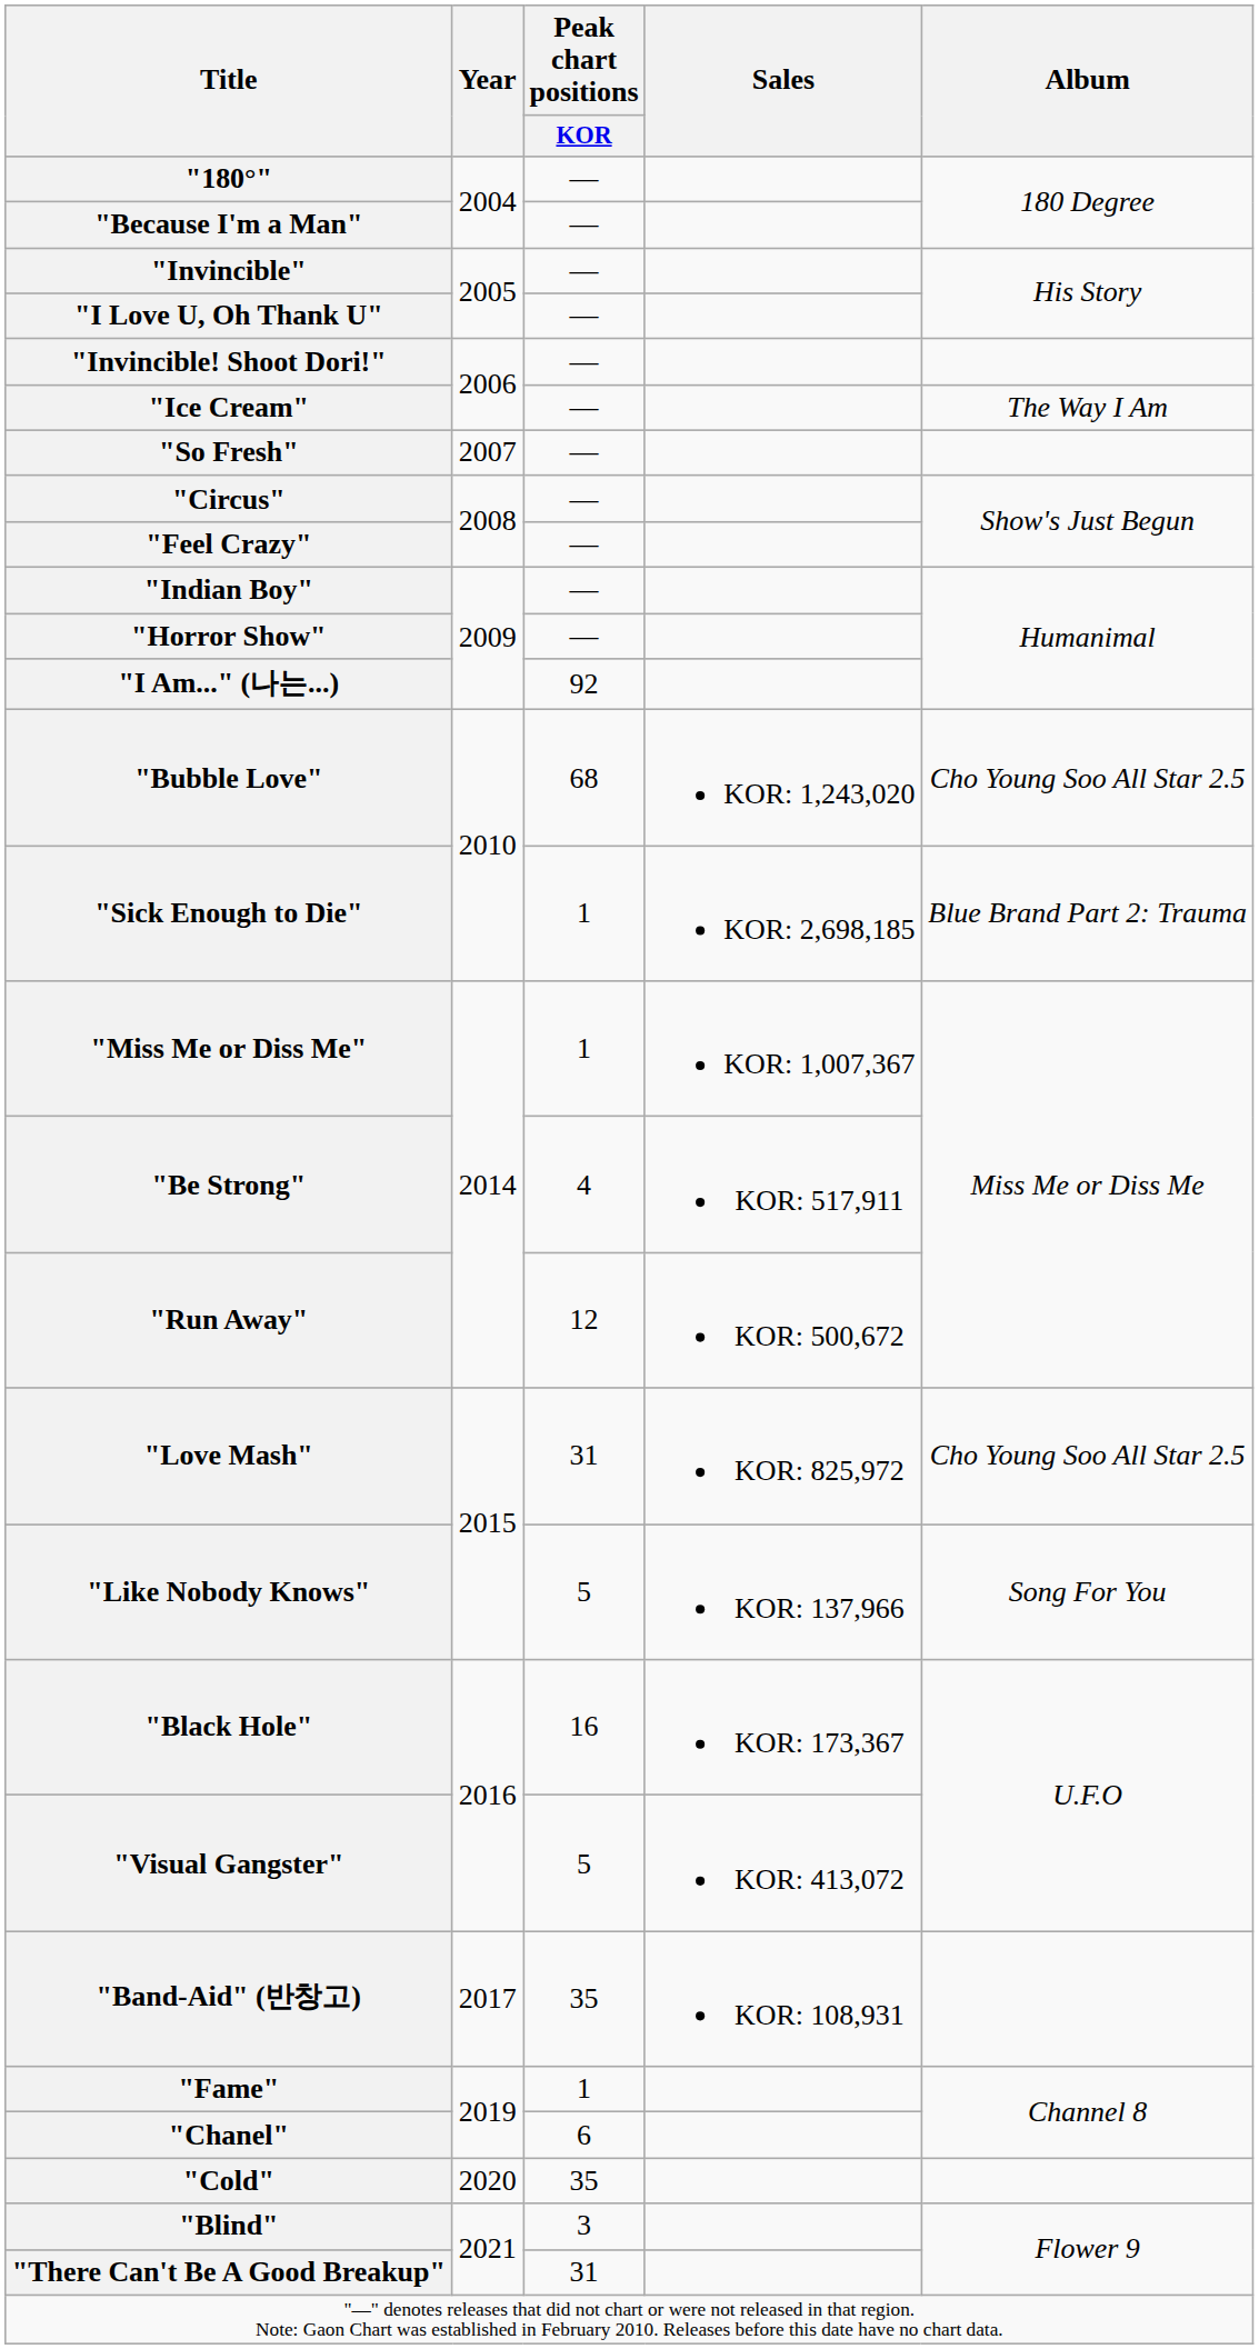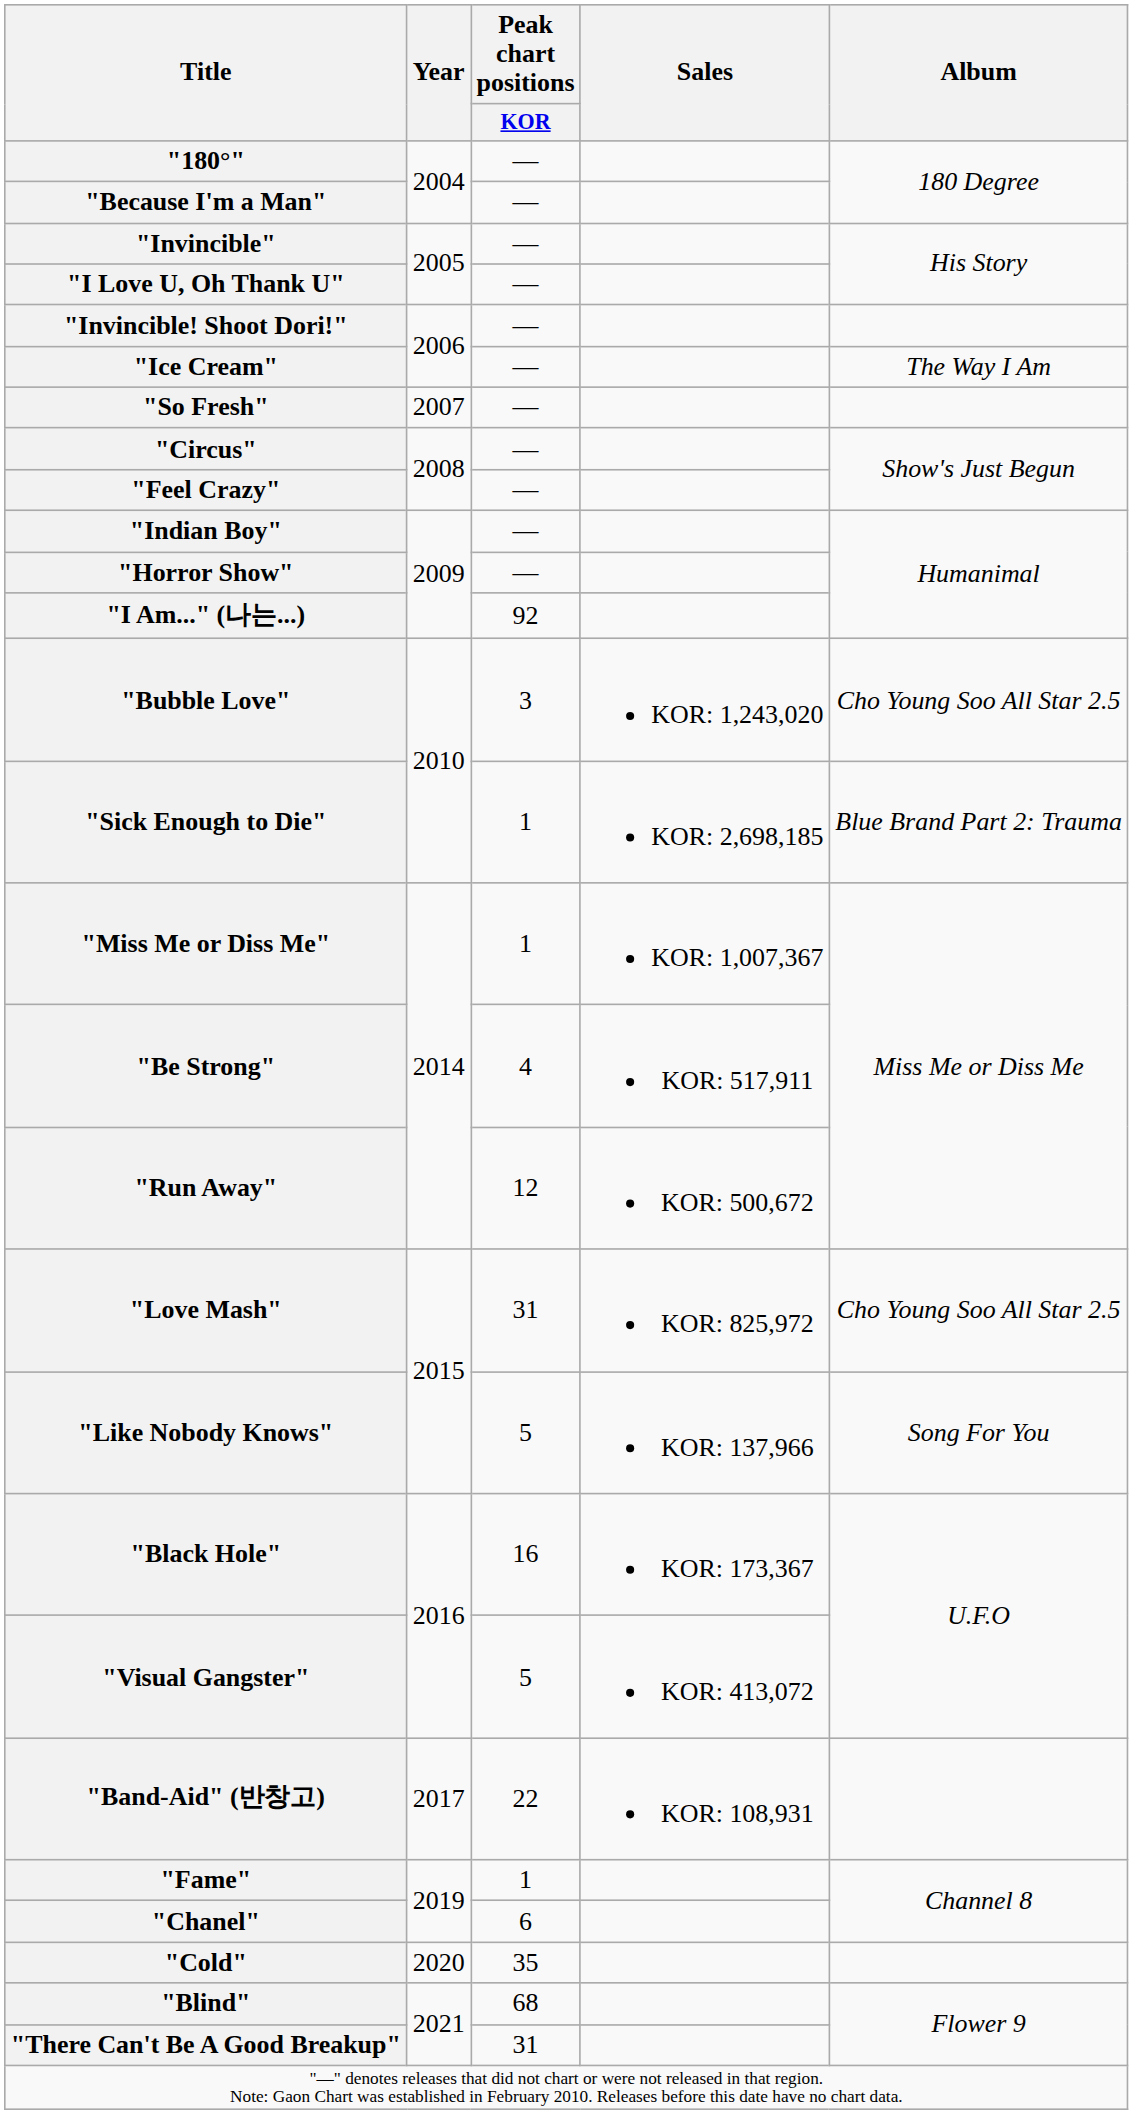"Bubble Love" | Peak chart positions / KOR: 68 -> 3
"Band-Aid" (반창고) | Peak chart positions / KOR: 35 -> 22
"Blind" | Peak chart positions / KOR: 3 -> 68
